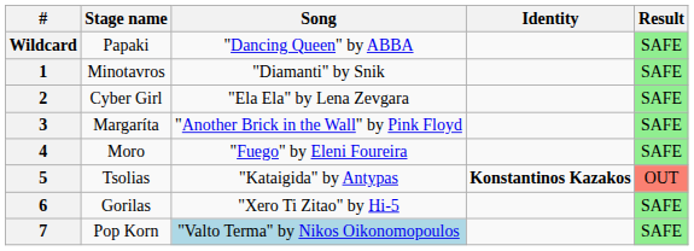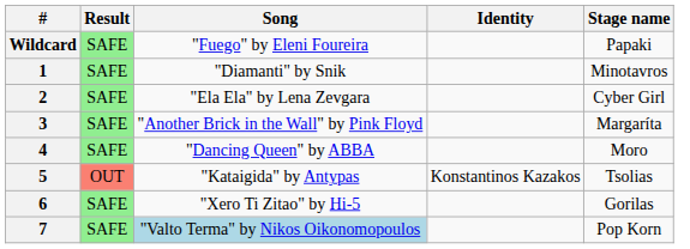columns swapped: Stage name <-> Result
Wildcard | Song: "Dancing Queen" by ABBA -> "Fuego" by Eleni Foureira
4 | Song: "Fuego" by Eleni Foureira -> "Dancing Queen" by ABBA
5 | Identity: bold -> normal
